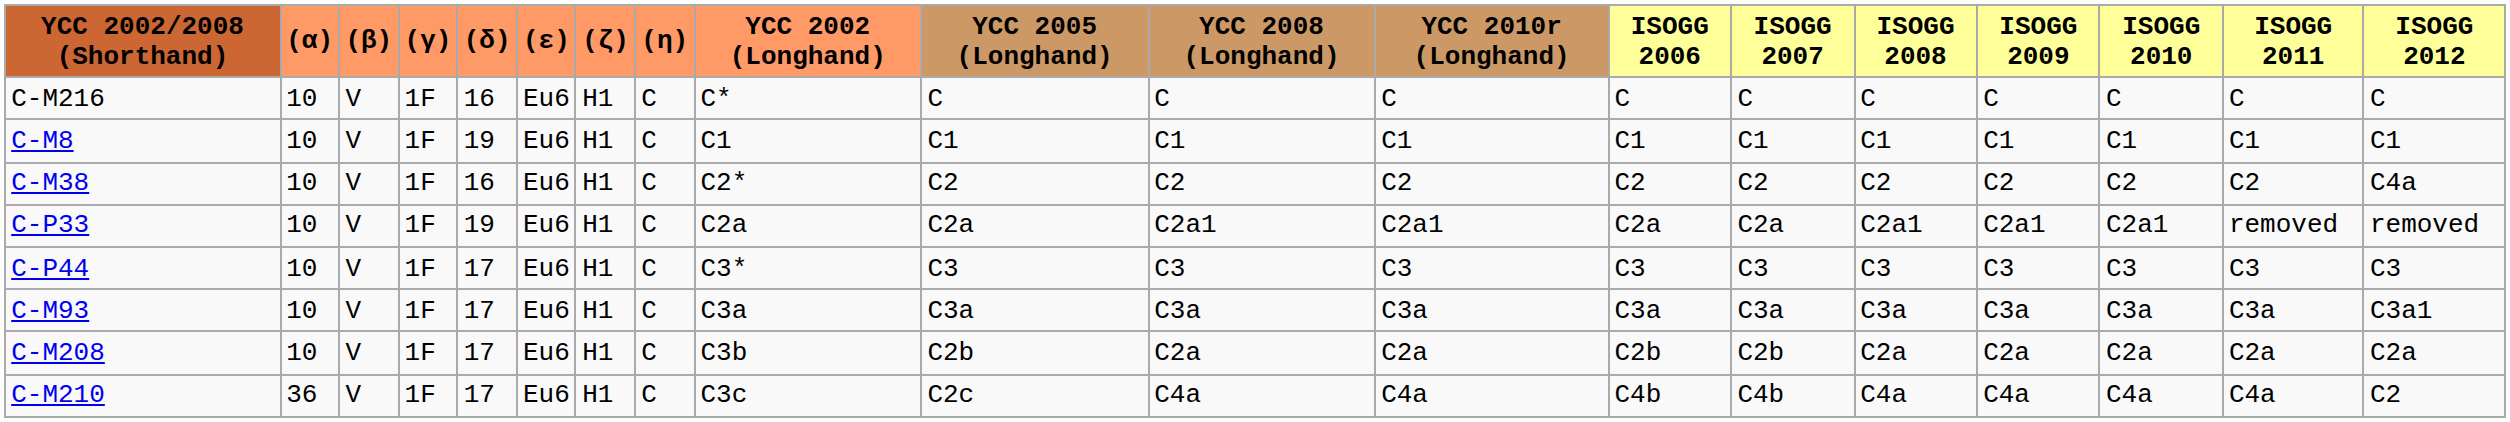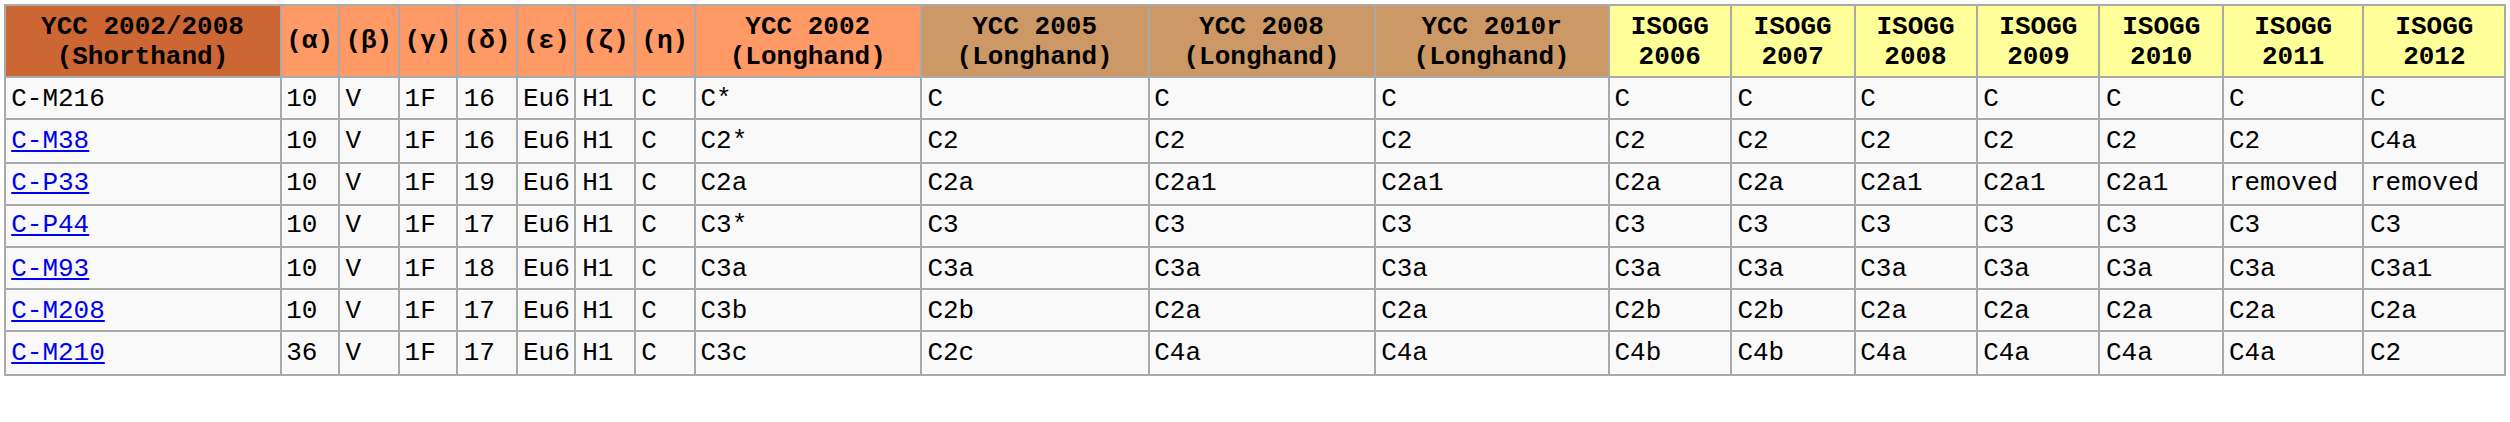- row: C-M8 | 10 | V | 1F | 19 | Eu6 | H1 | C | C1 | C1 | C1 | C1 | C1 | C1 | C1 | C1 | C1 | C1 | C1
C-M93 | (δ): 17 -> 18
